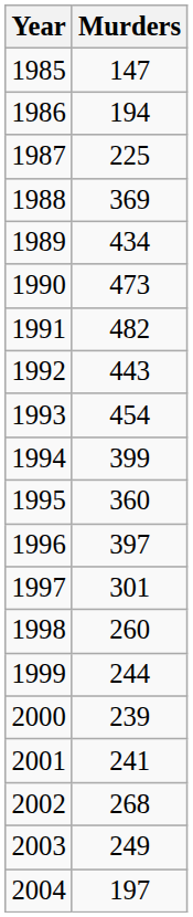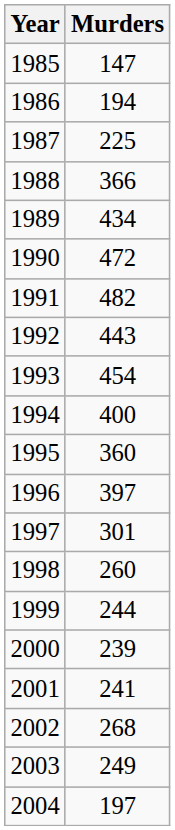1988 | Murders: 369 -> 366
1990 | Murders: 473 -> 472
1994 | Murders: 399 -> 400
